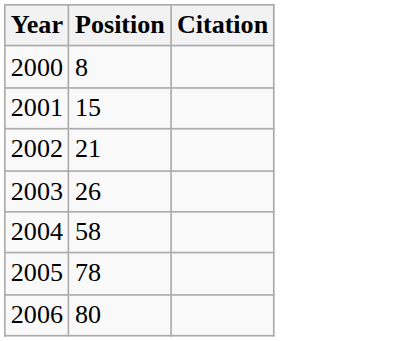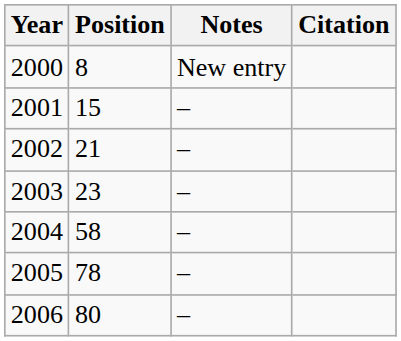+ column: Notes | New entry | – | – | – | – | – | –
2003 | Position: 26 -> 23
